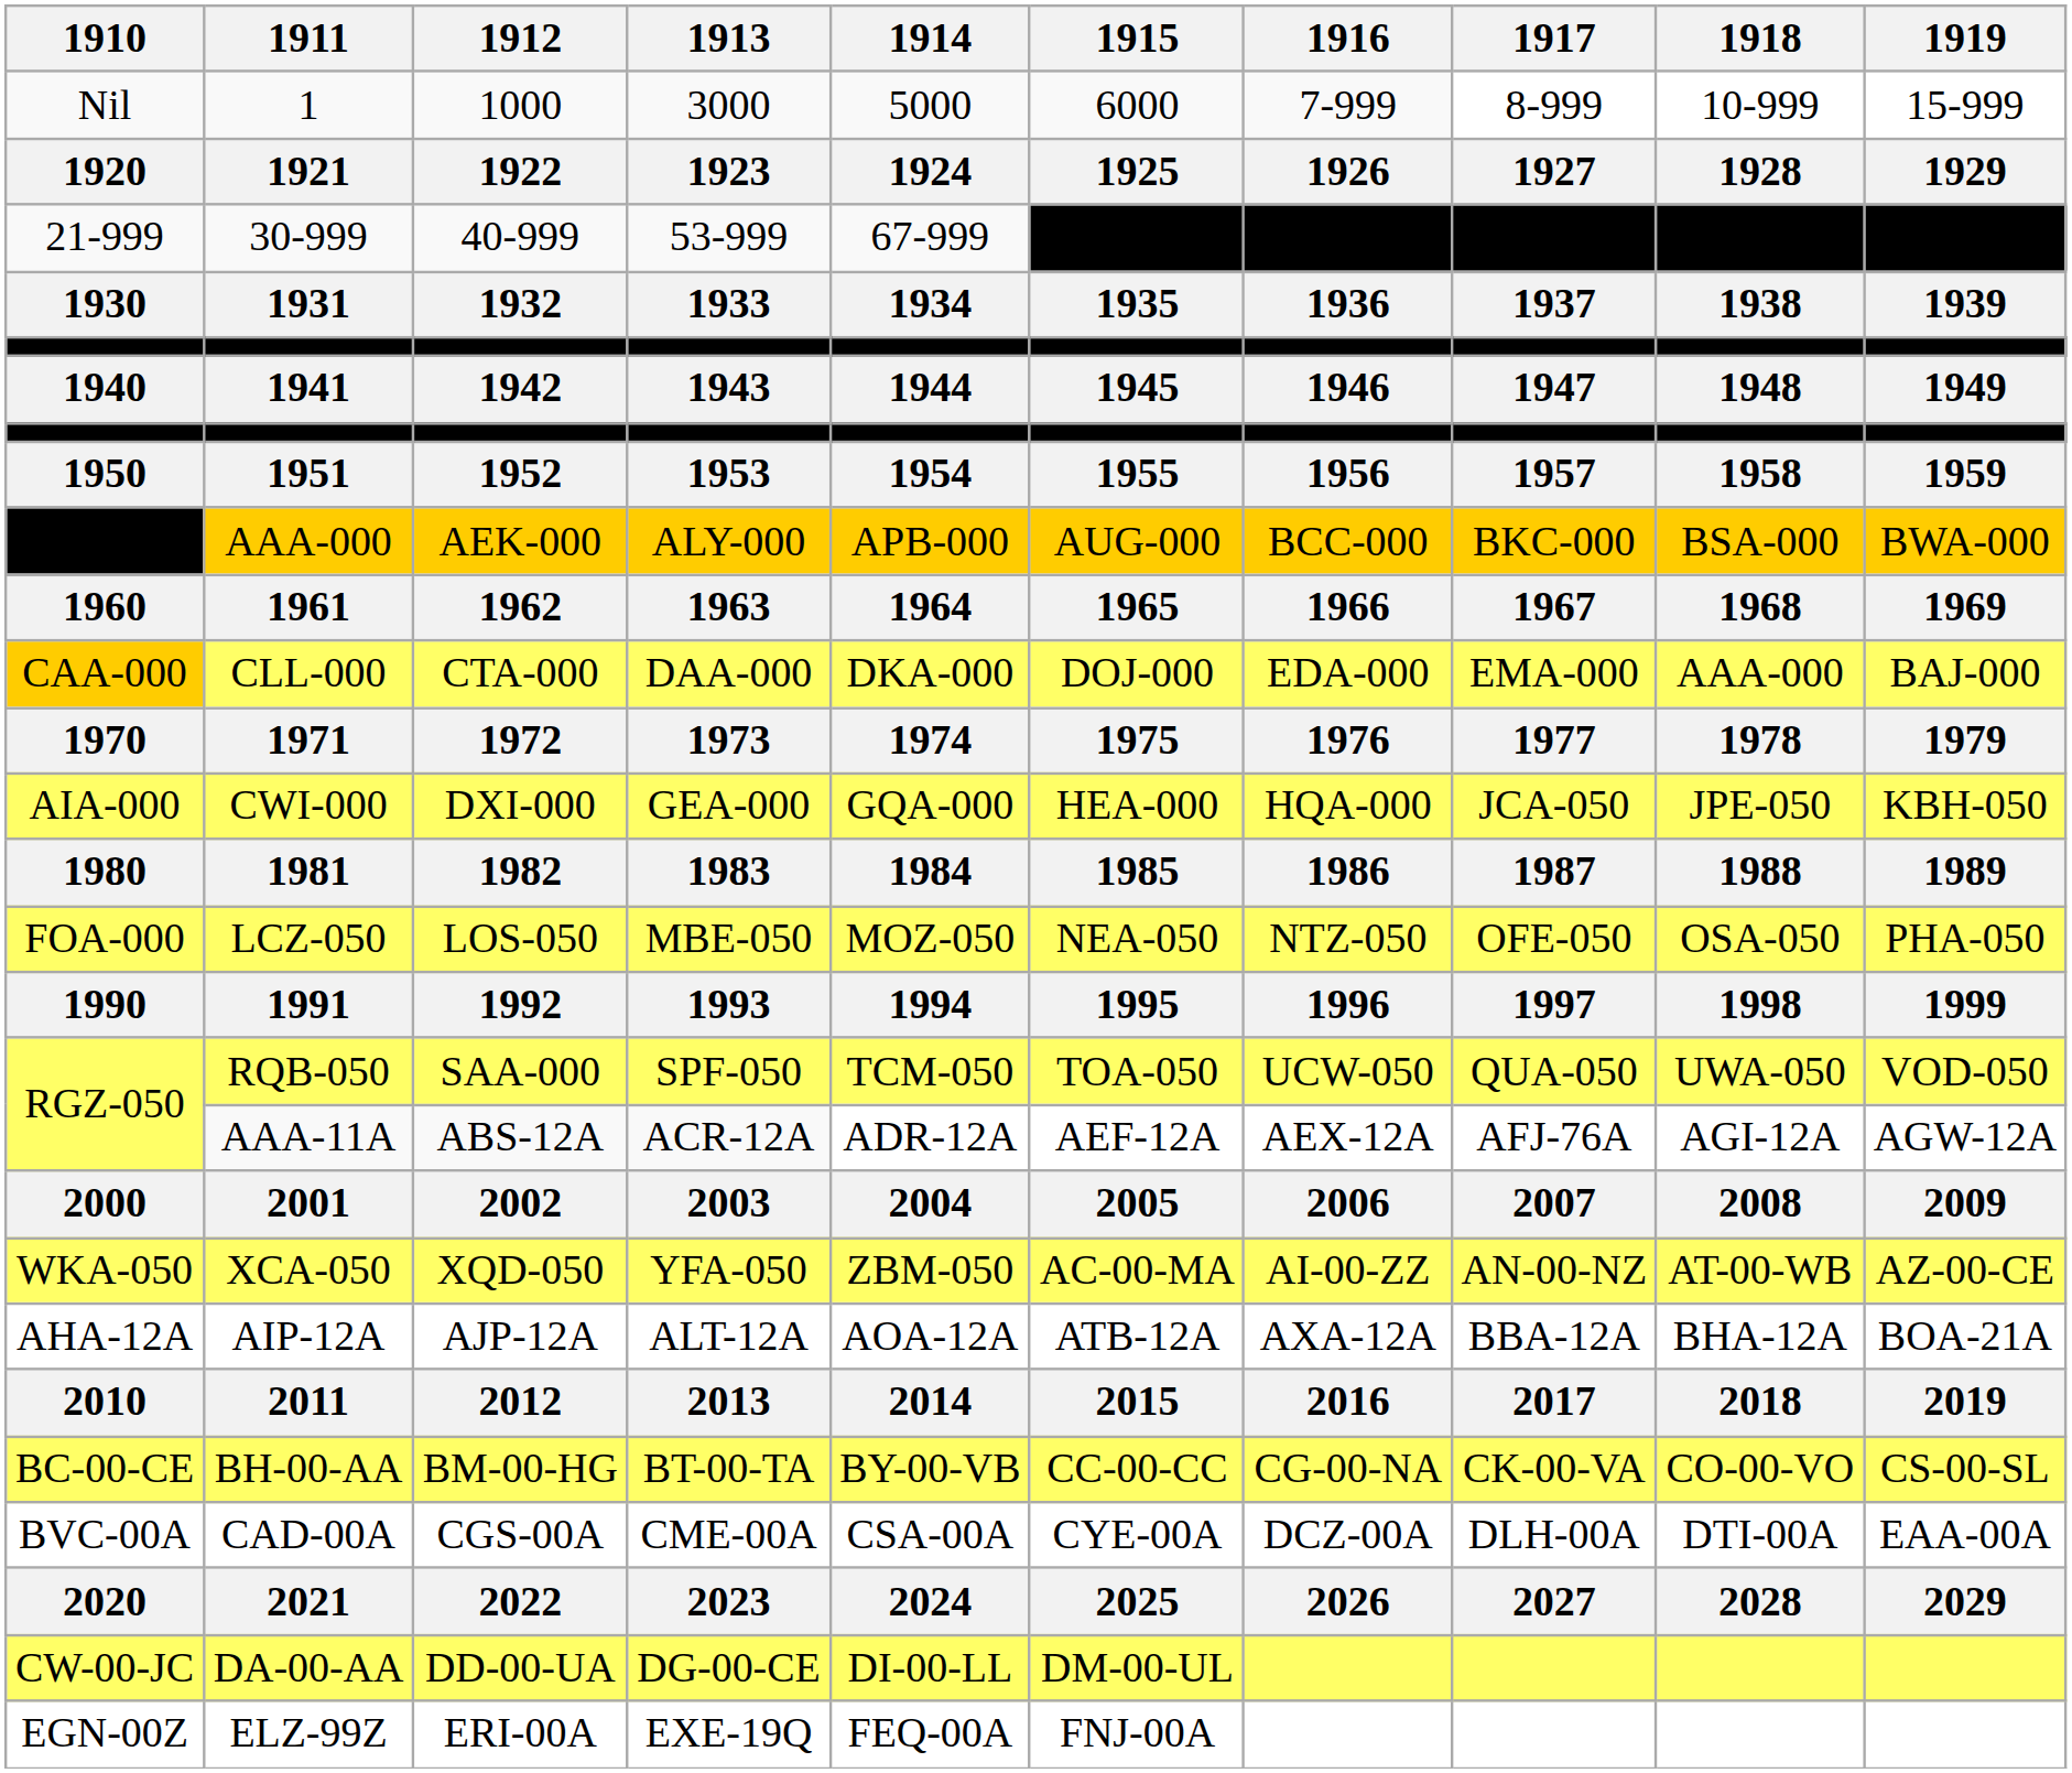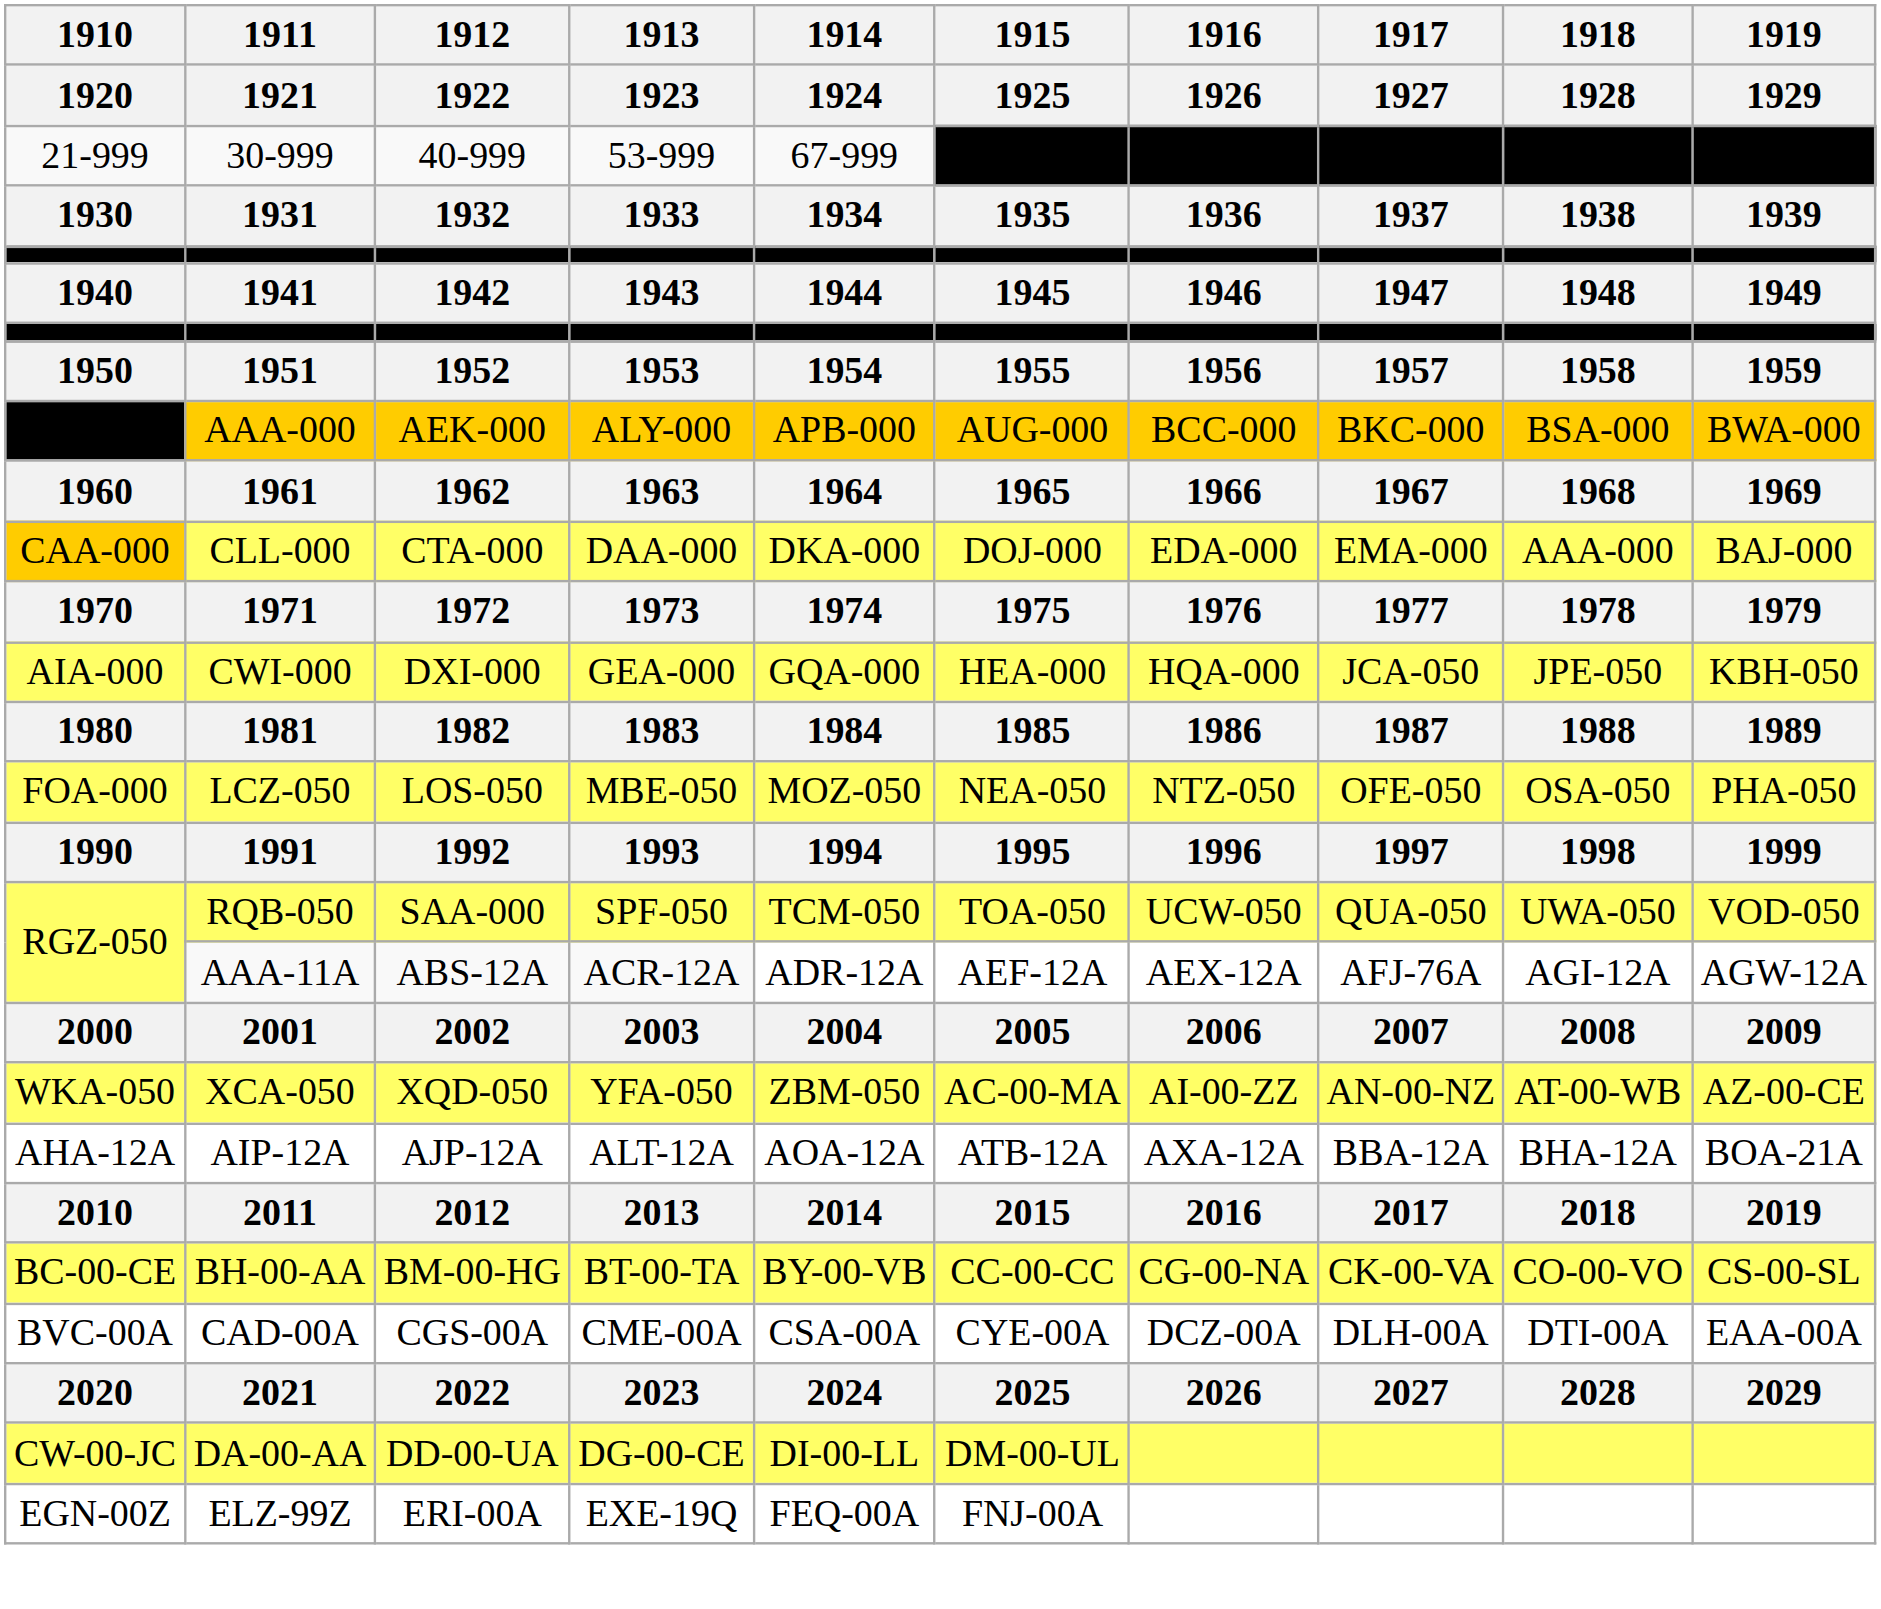- row: Nil | 1 | 1000 | 3000 | 5000 | 6000 | 7-999 | 8-999 | 10-999 | 15-999
